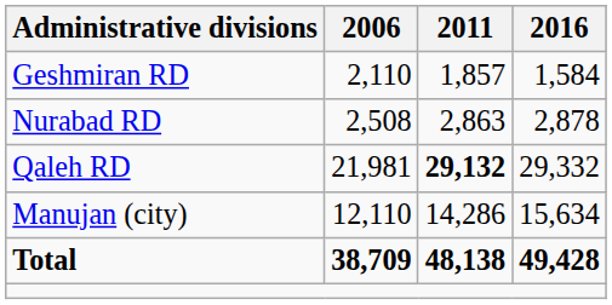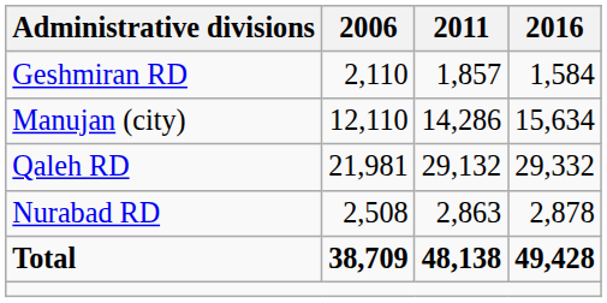rows swapped: Nurabad RD <-> Manujan (city)
Qaleh RD | 2011: bold -> normal
